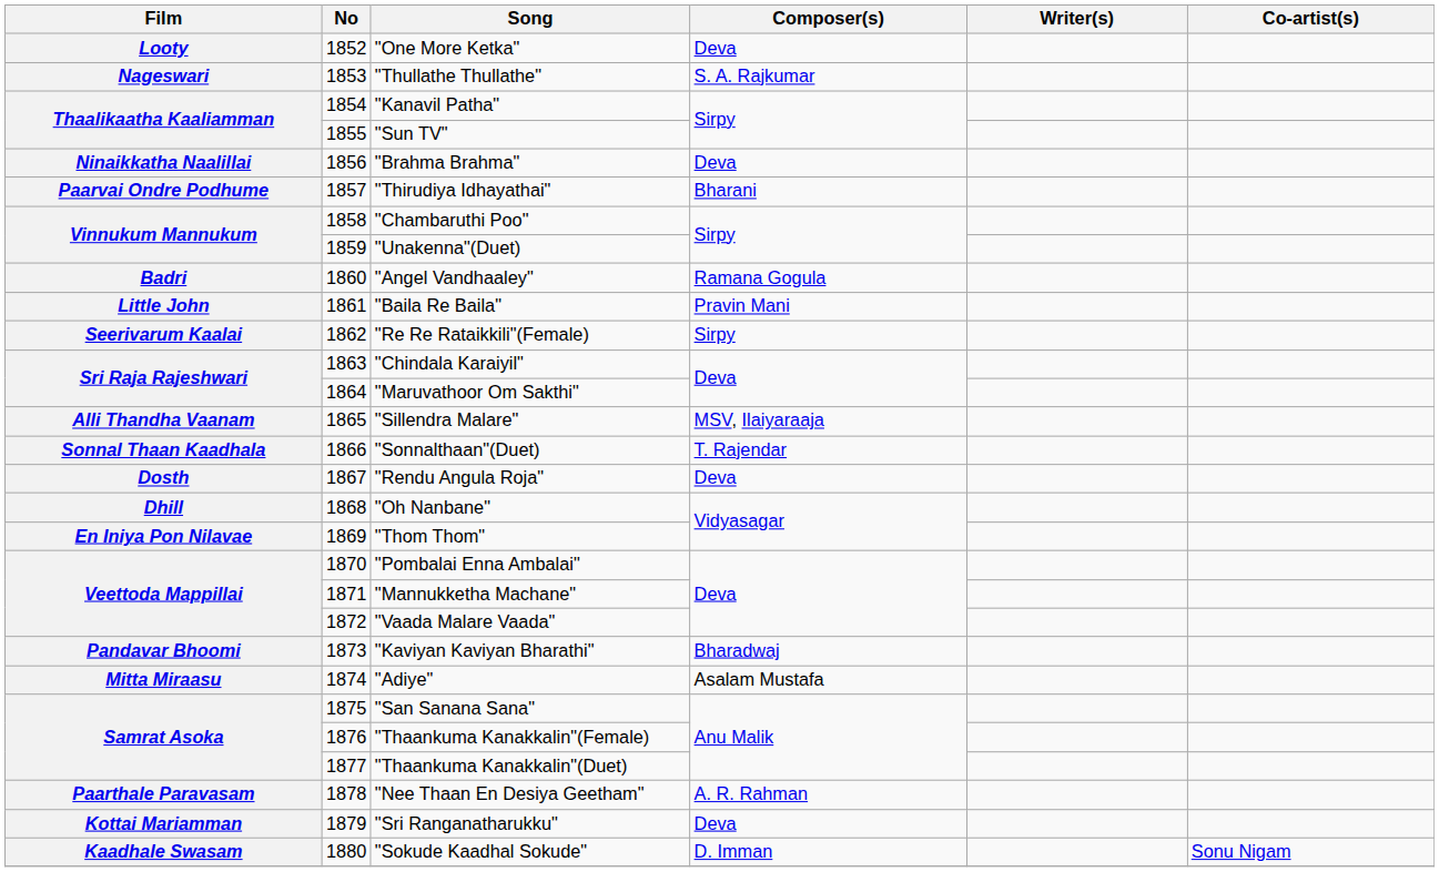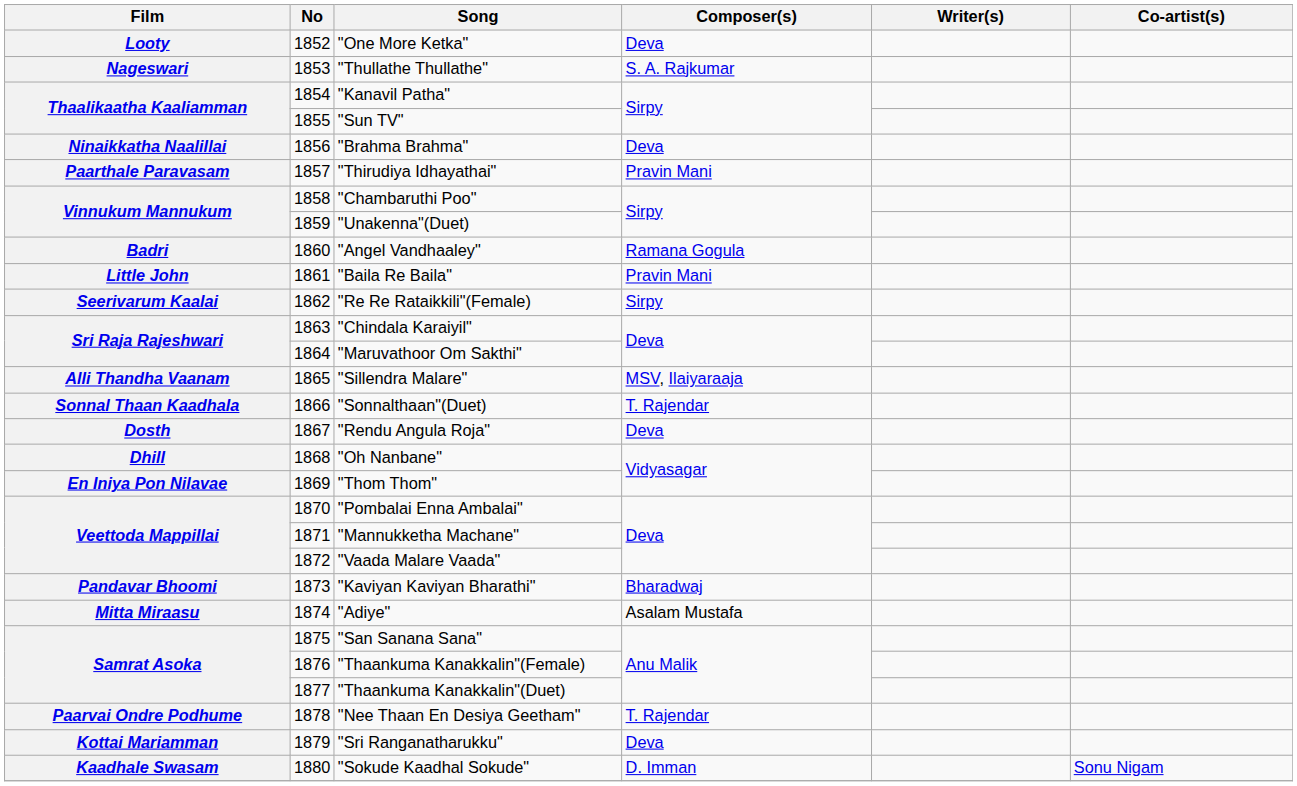"Thirudiya Idhayathai" | Film: Paarvai Ondre Podhume -> Paarthale Paravasam
"Thirudiya Idhayathai" | Composer(s): Bharani -> Pravin Mani
"Nee Thaan En Desiya Geetham" | Film: Paarthale Paravasam -> Paarvai Ondre Podhume
"Nee Thaan En Desiya Geetham" | Composer(s): A. R. Rahman -> T. Rajendar
